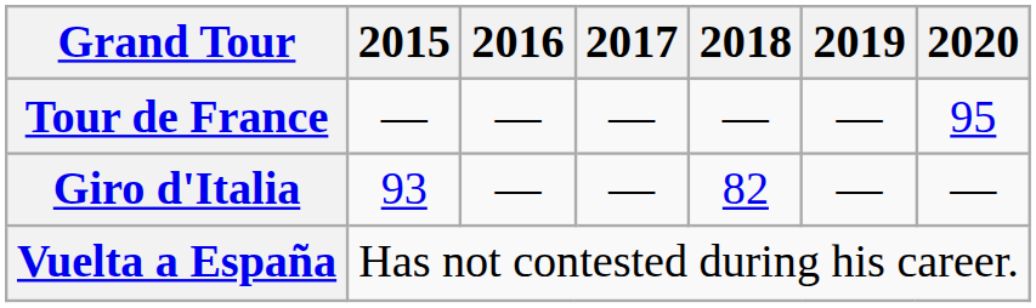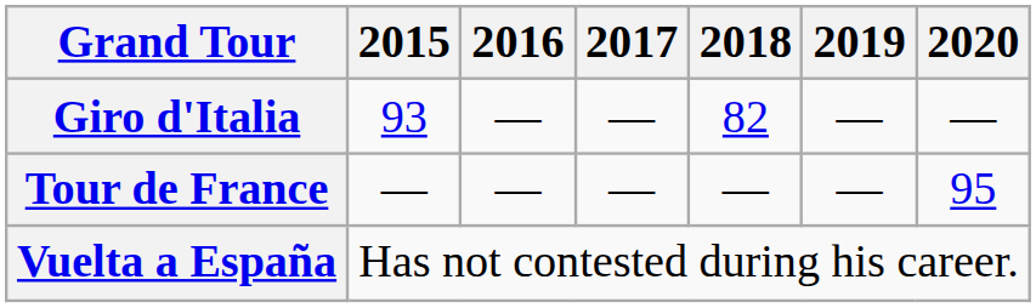rows swapped: Giro d'Italia <-> Tour de France
